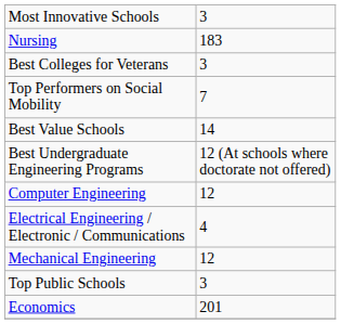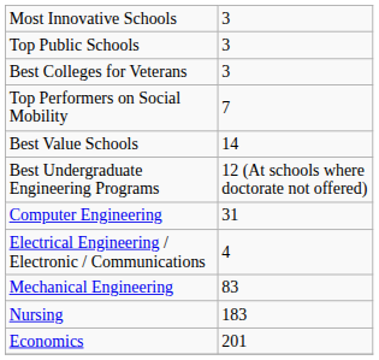rows swapped: Top Public Schools <-> Nursing
Computer Engineering | column 2: 12 -> 31
Mechanical Engineering | column 2: 12 -> 83
